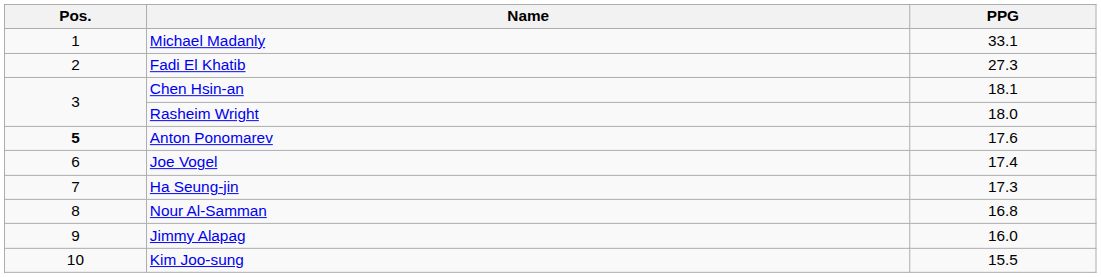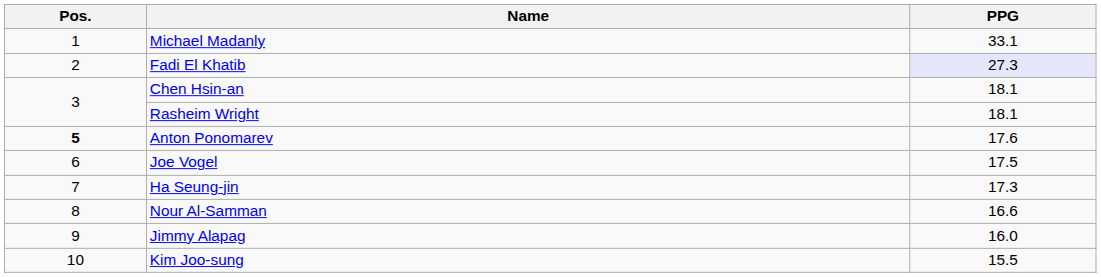Fadi El Khatib | PPG: no background -> lavender background
Rasheim Wright | PPG: 18.0 -> 18.1
Joe Vogel | PPG: 17.4 -> 17.5
Nour Al-Samman | PPG: 16.8 -> 16.6
